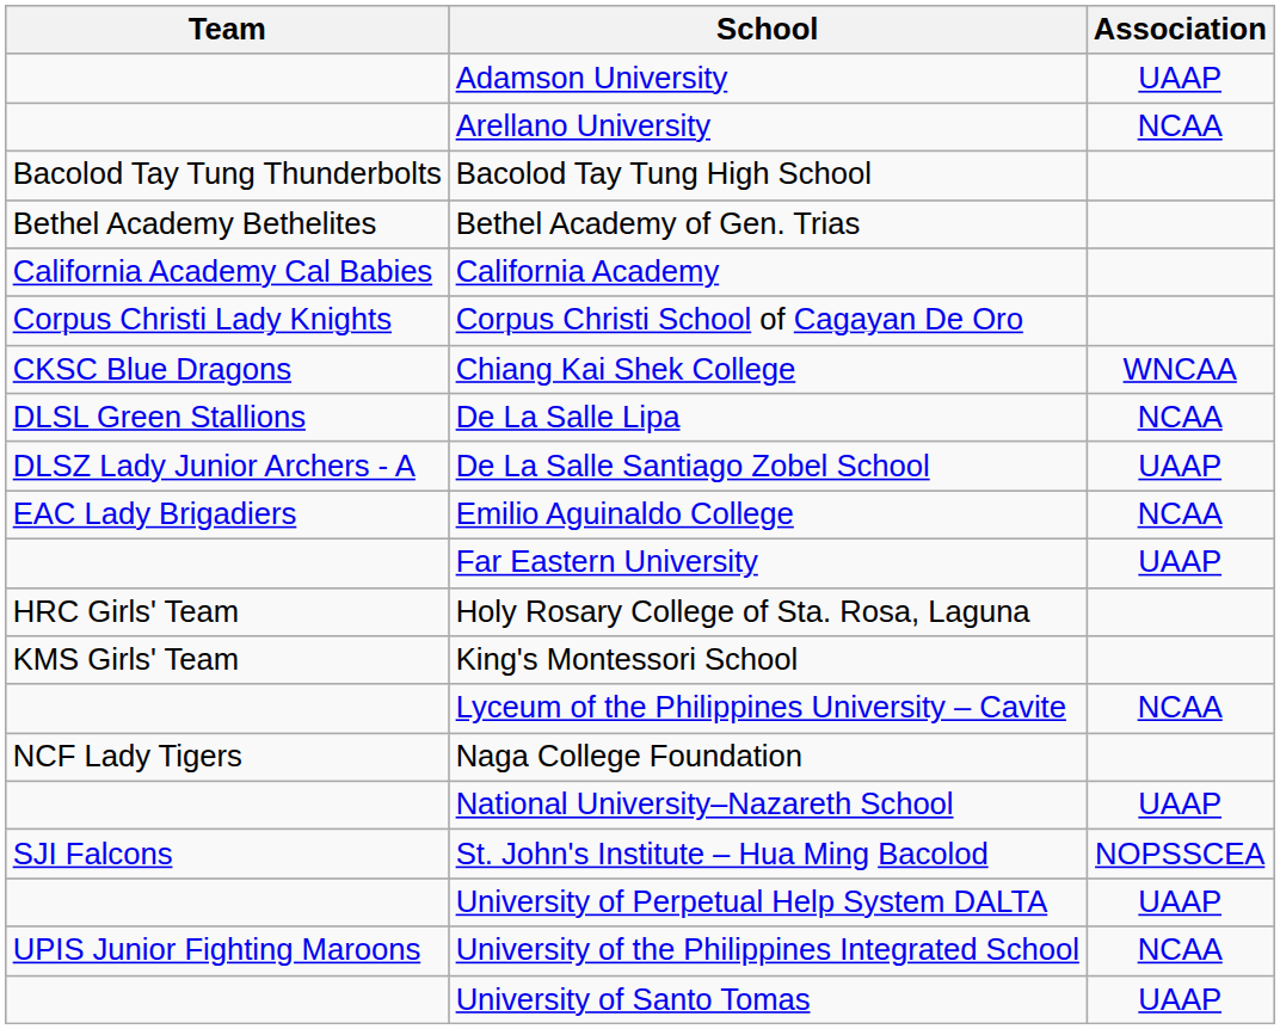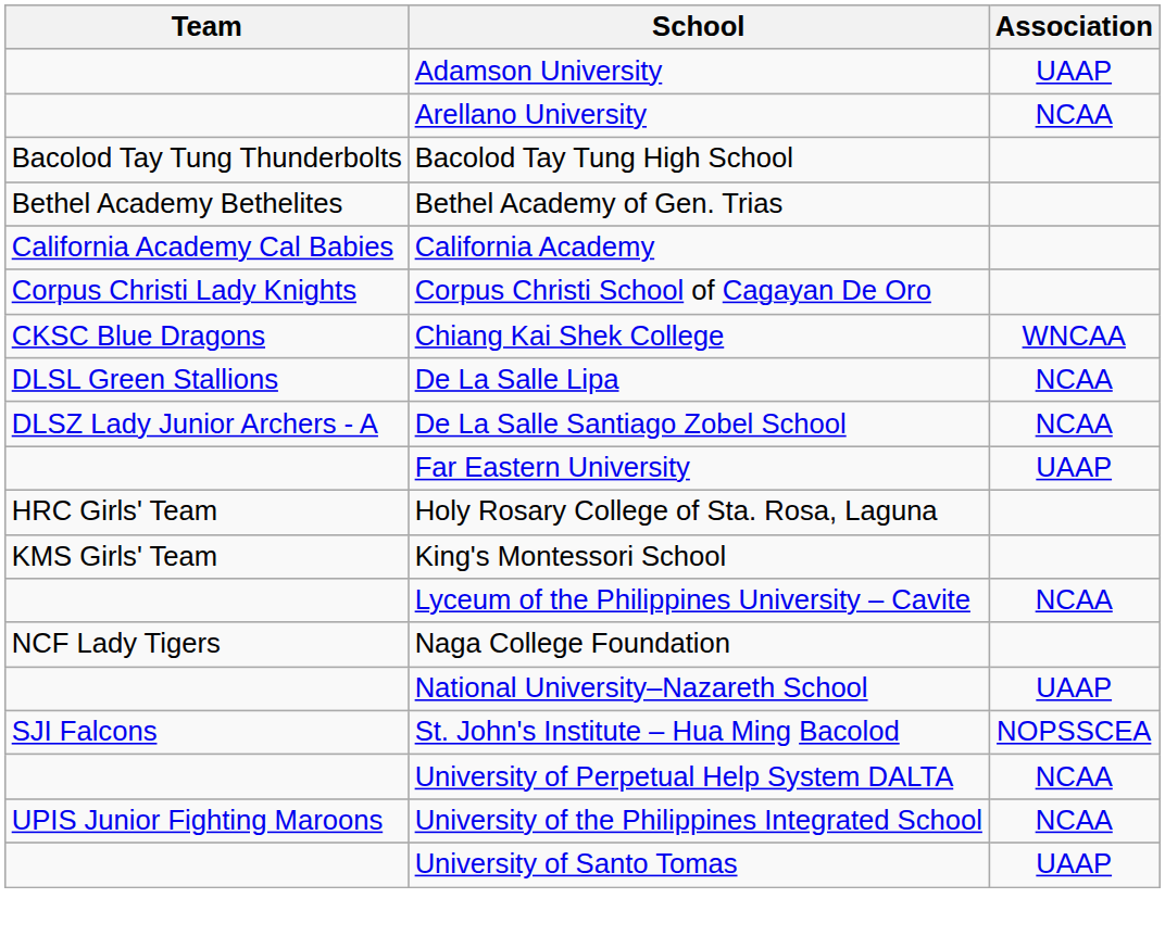De La Salle Santiago Zobel School | Association: UAAP -> NCAA
- row: EAC Lady Brigadiers | Emilio Aguinaldo College | NCAA
University of Perpetual Help System DALTA | Association: UAAP -> NCAA
